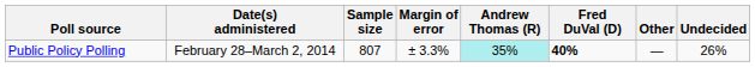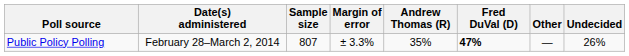Public Policy Polling | Andrew Thomas (R): paleturquoise background -> no background
Public Policy Polling | Fred DuVal (D): 40% -> 47%
